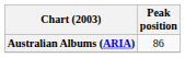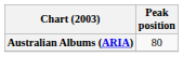Australian Albums (ARIA) | Peak position: 86 -> 80
